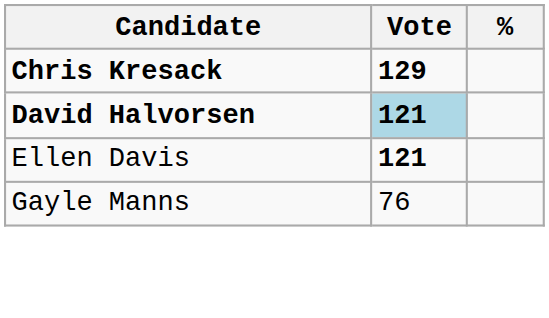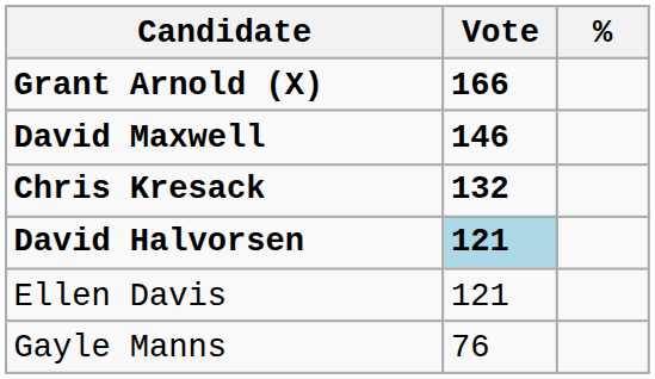+ row: Grant Arnold (X) | 166
+ row: David Maxwell | 146
Chris Kresack | Vote: 129 -> 132
Ellen Davis | Vote: bold -> normal
